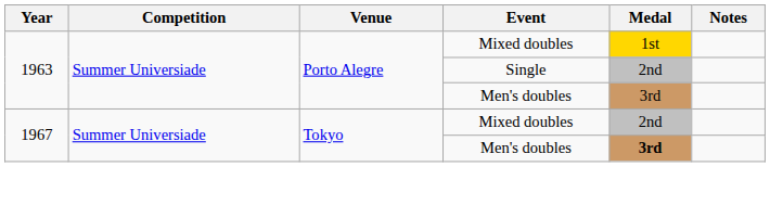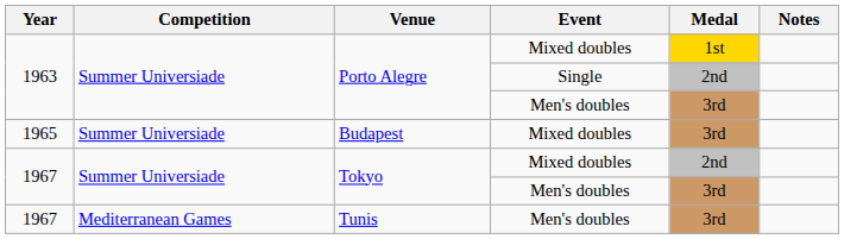+ row: 1965 | Summer Universiade | Budapest | Mixed doubles | 3rd
Tokyo / Men's doubles | Medal: bold -> normal
+ row: 1967 | Mediterranean Games | Tunis | Men's doubles | 3rd
